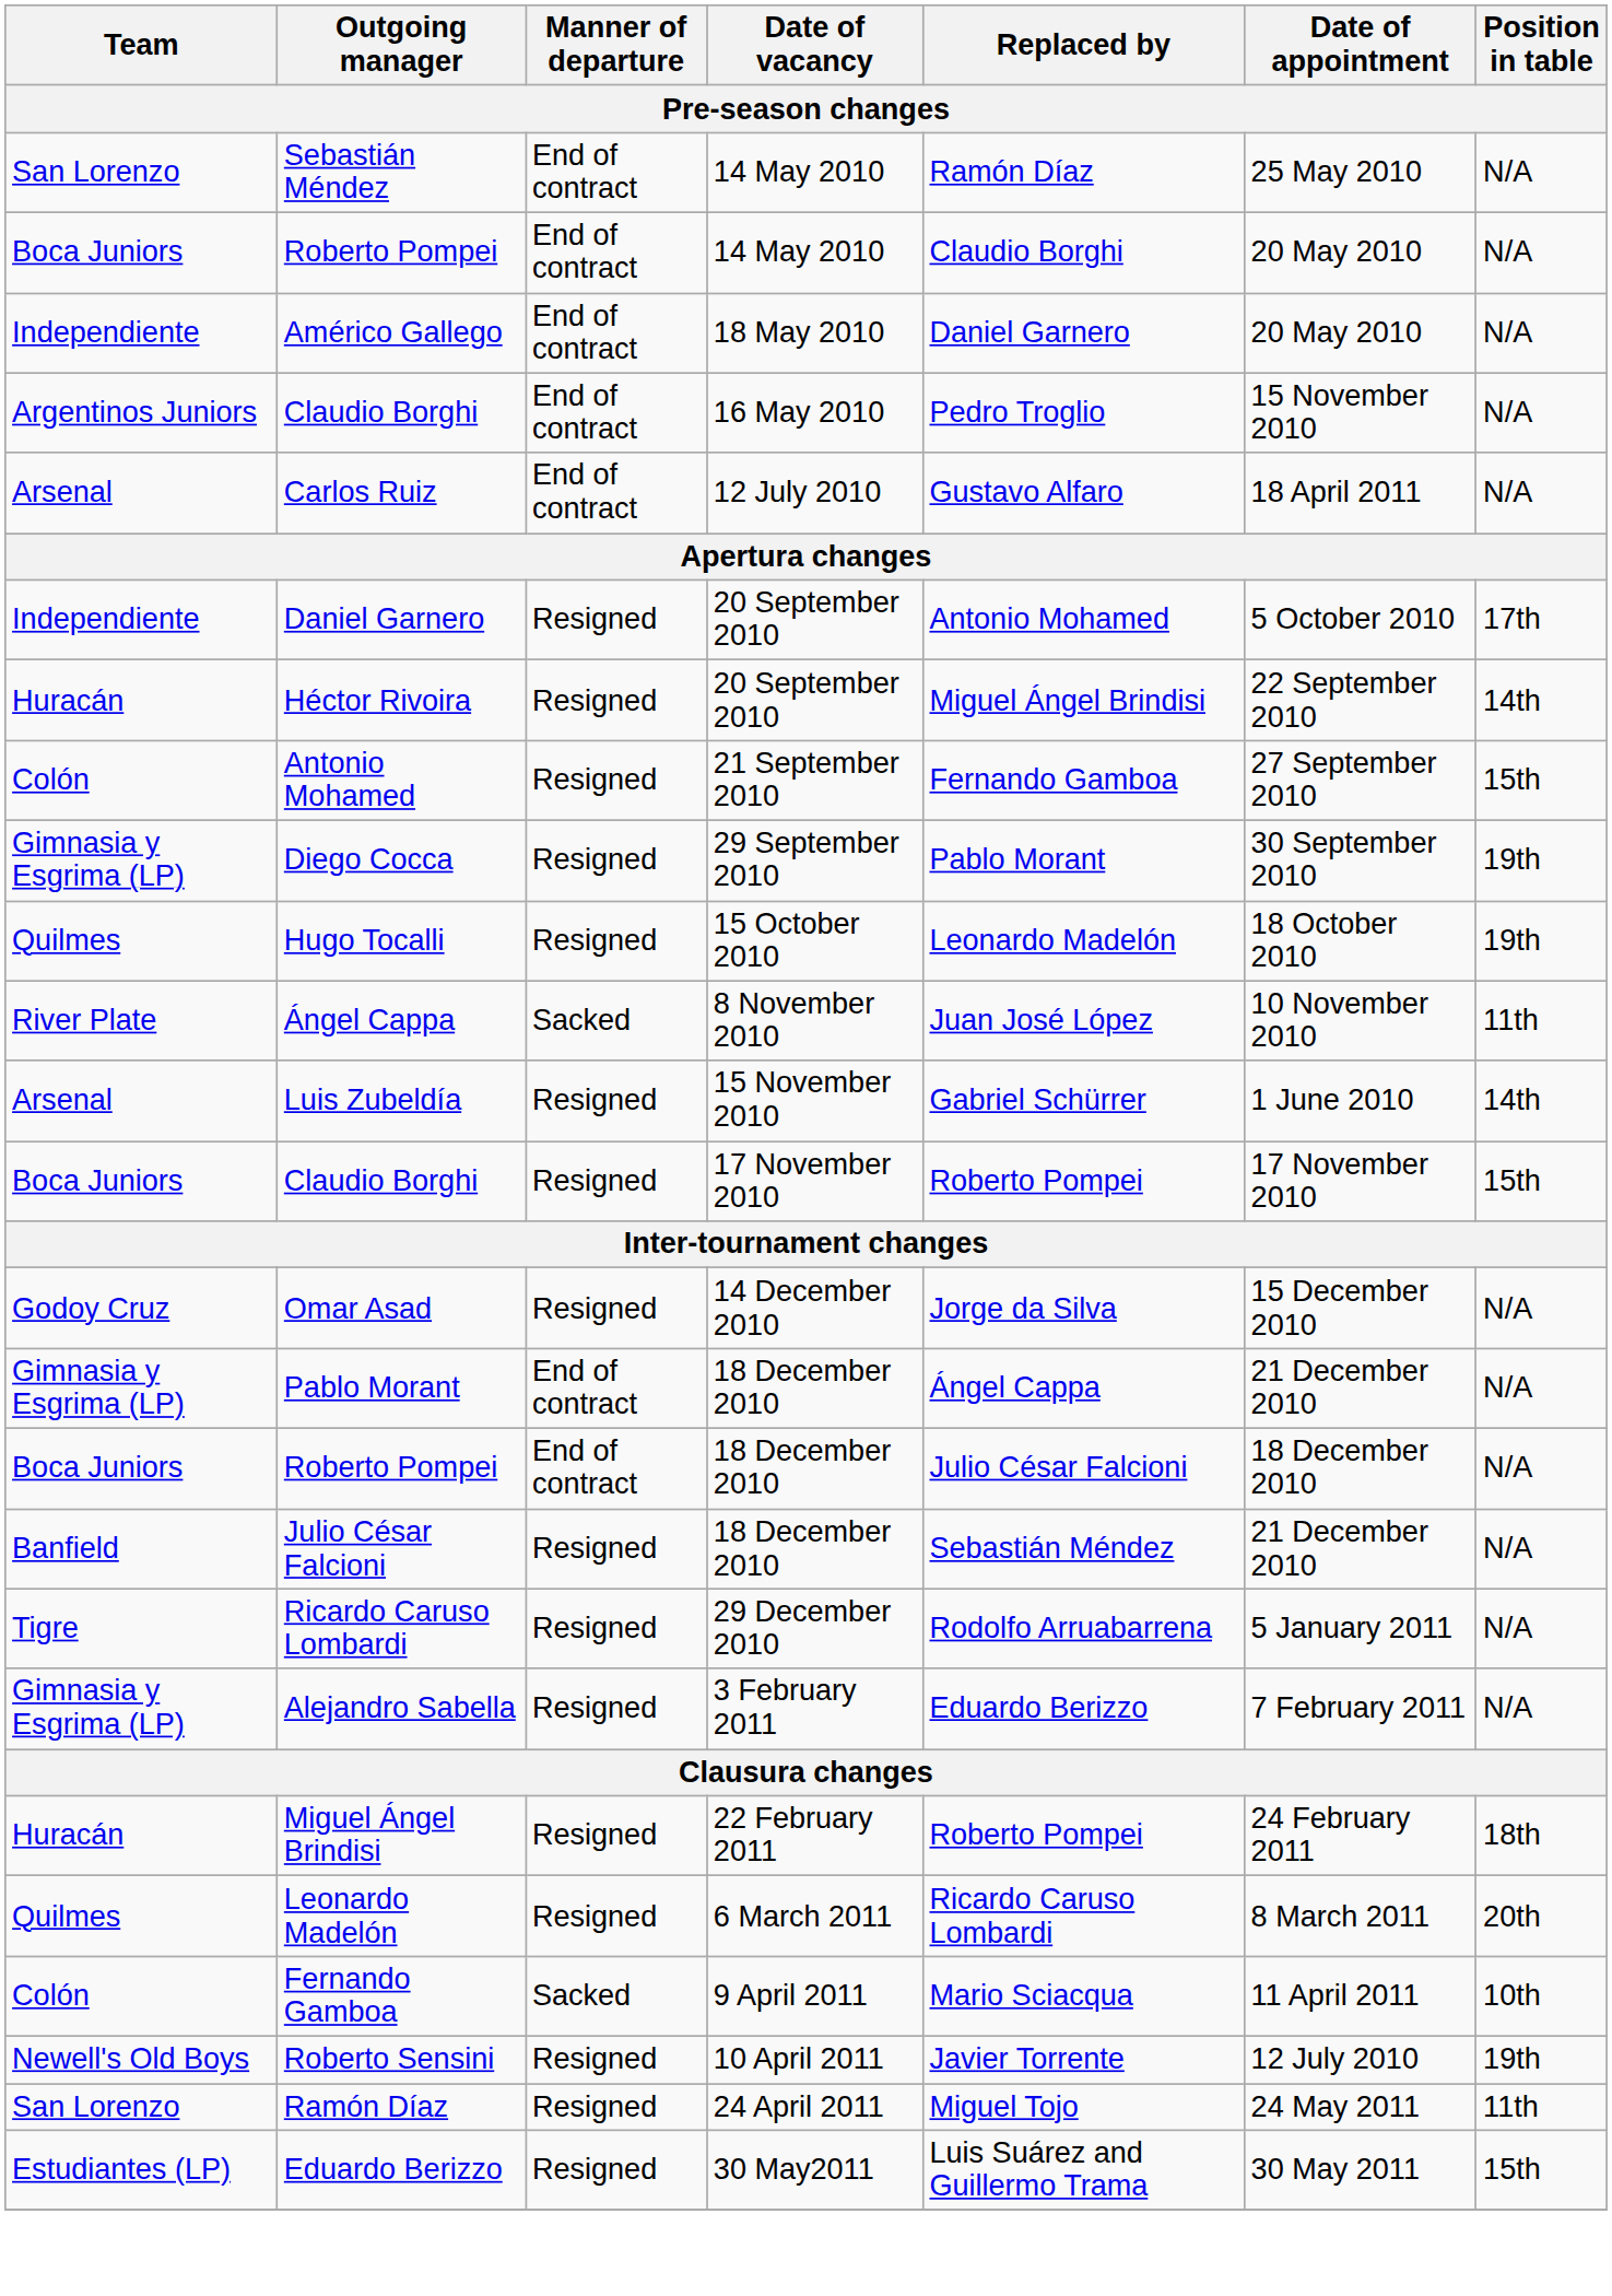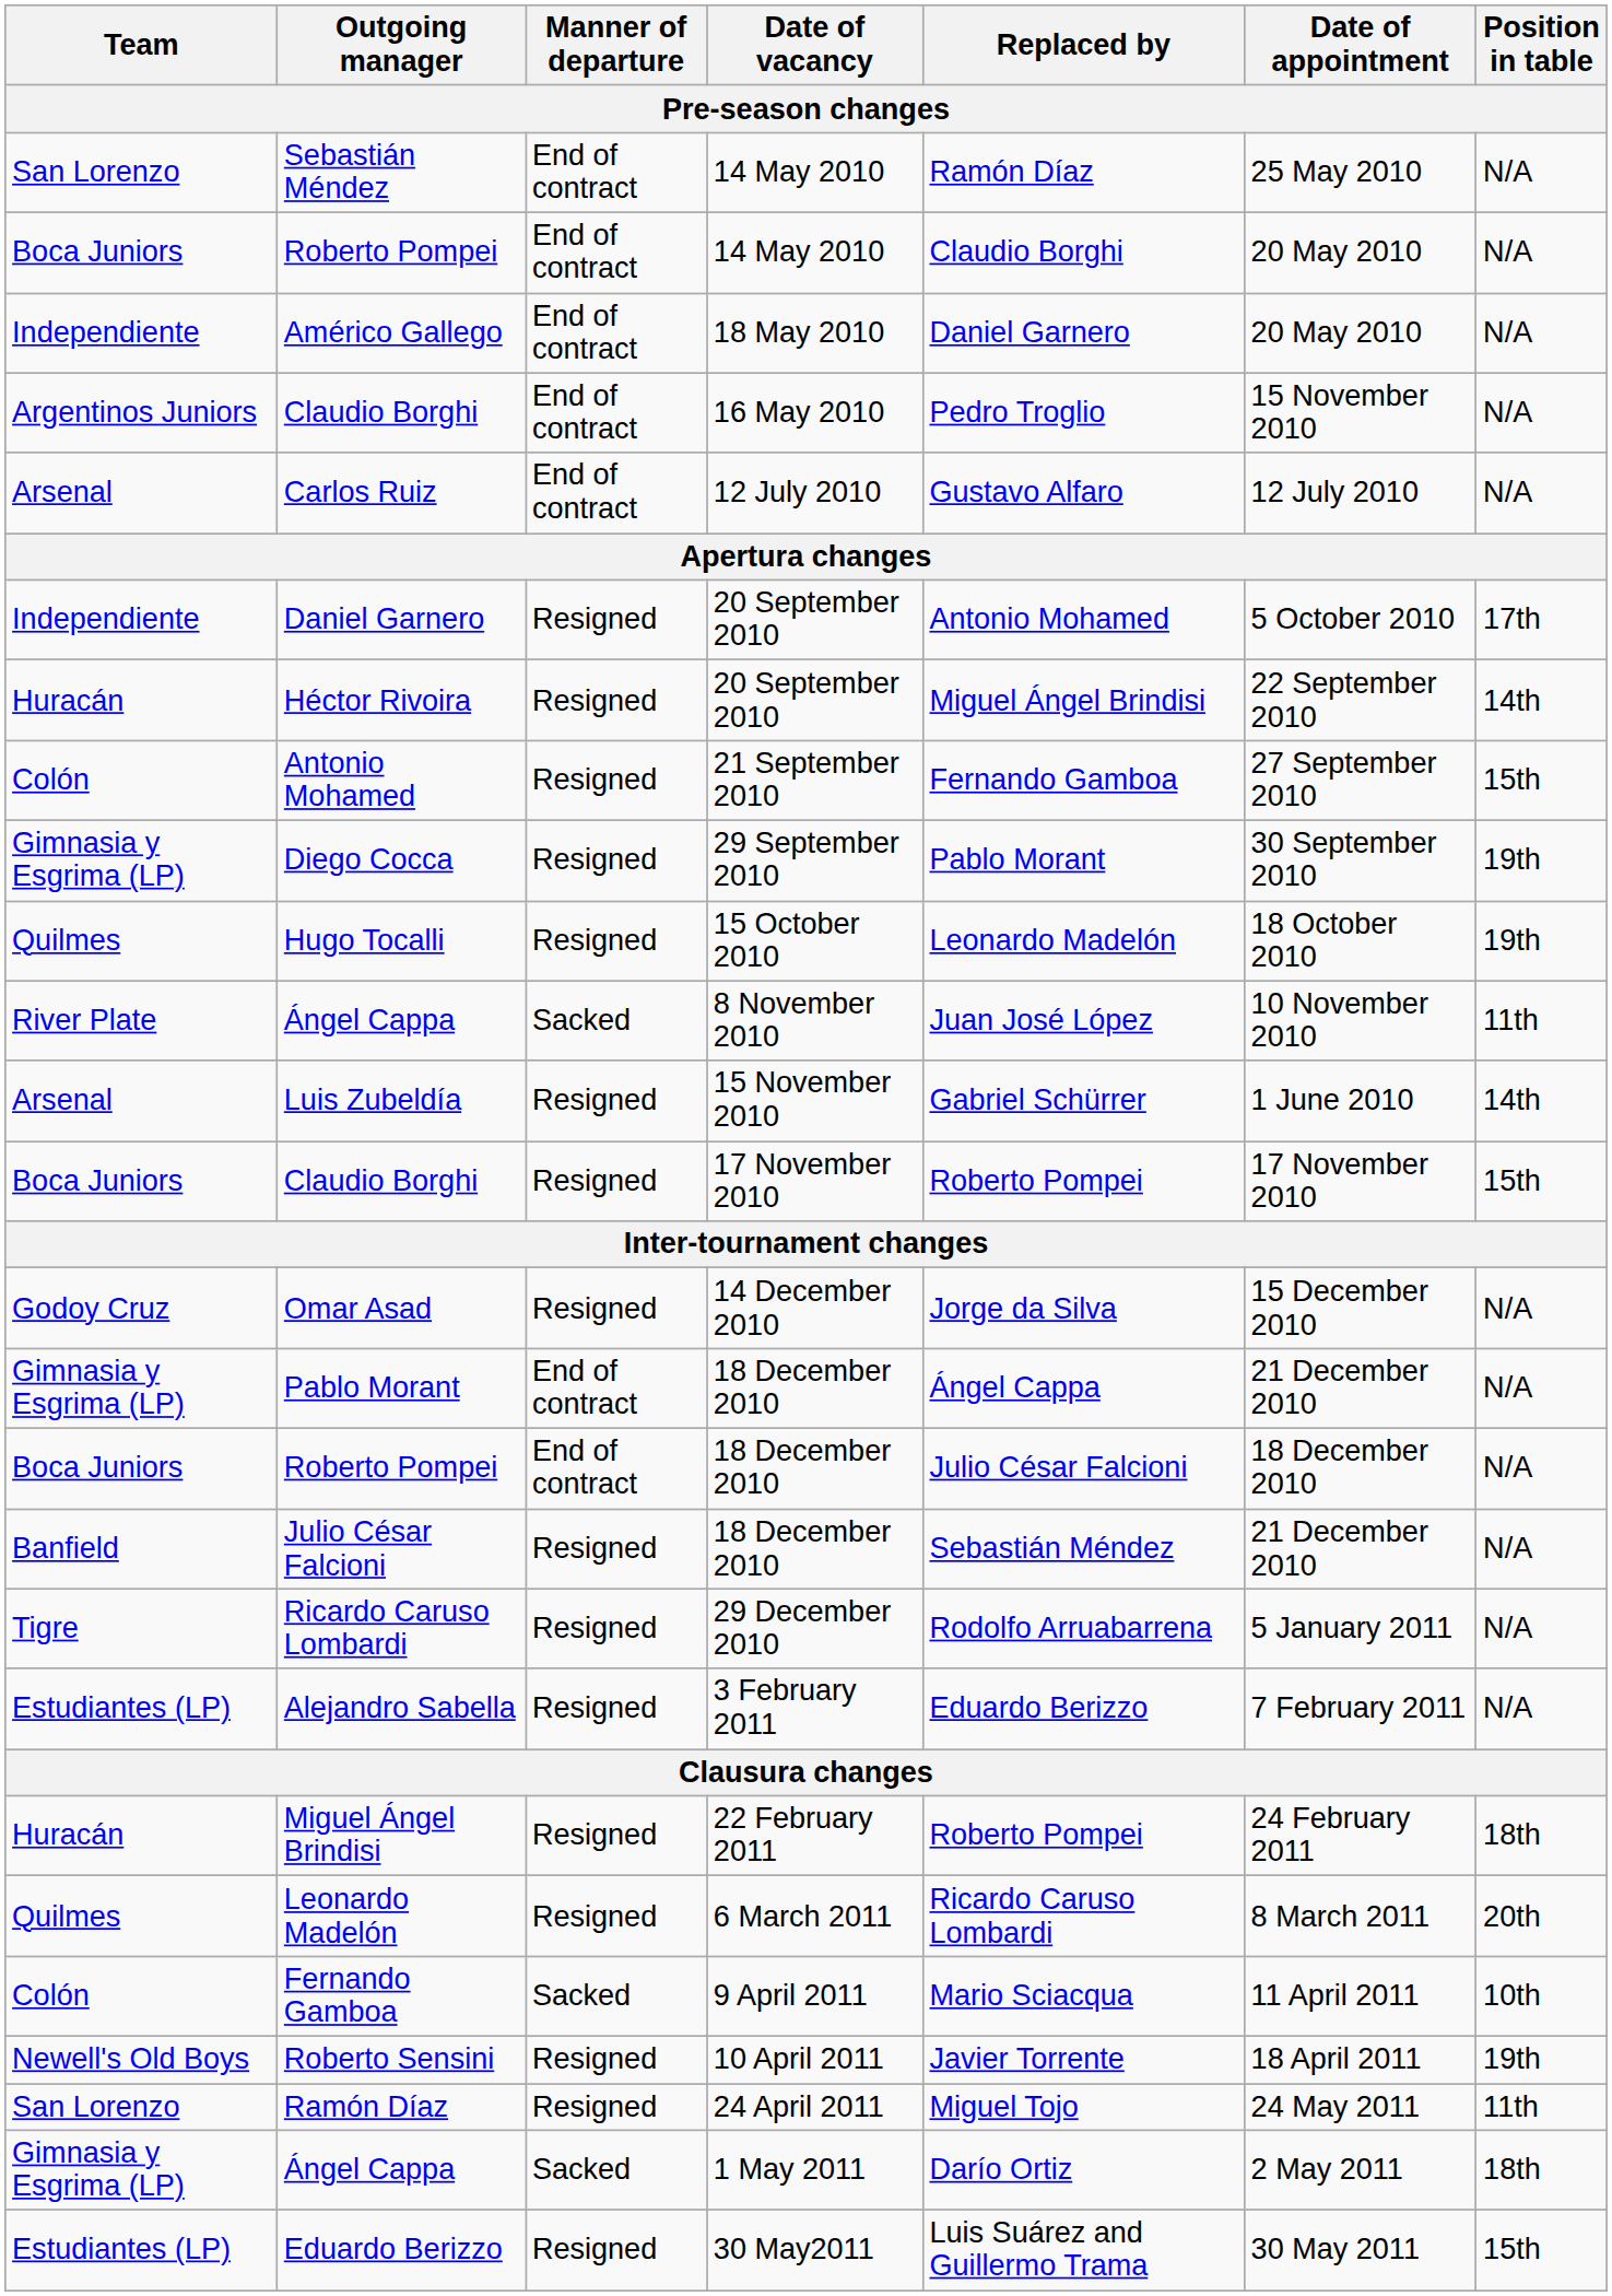Carlos Ruiz | Date of appointment: 18 April 2011 -> 12 July 2010
Alejandro Sabella | Team: Gimnasia y Esgrima (LP) -> Estudiantes (LP)
Roberto Sensini | Date of appointment: 12 July 2010 -> 18 April 2011
+ row: Gimnasia y Esgrima (LP) | Ángel Cappa | Sacked | 1 May 2011 | Darío Ortiz | 2 May 2011 | 18th
